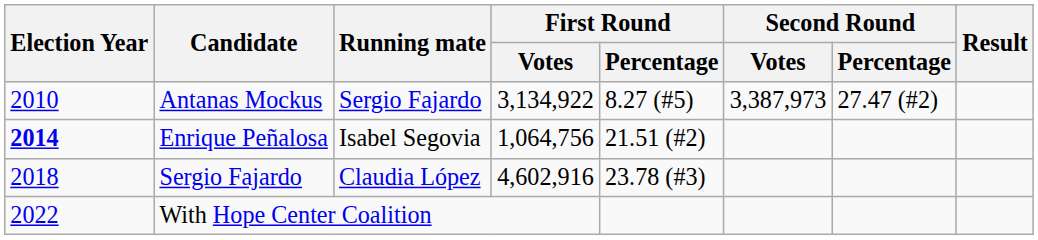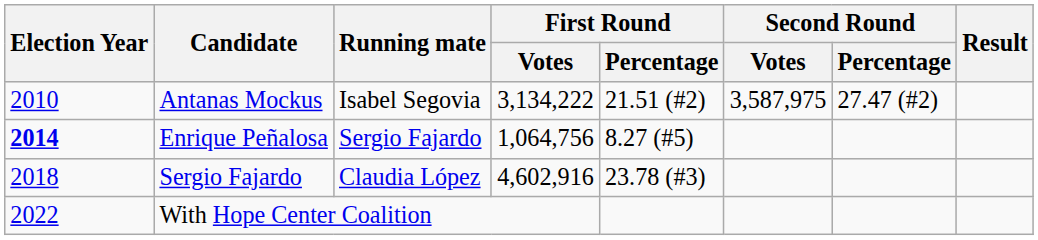Antanas Mockus | Running mate: Sergio Fajardo -> Isabel Segovia
Antanas Mockus | First Round / Votes: 3,134,922 -> 3,134,222
Antanas Mockus | First Round / Percentage: 8.27 (#5) -> 21.51 (#2)
Antanas Mockus | Second Round / Votes: 3,387,973 -> 3,587,975
Enrique Peñalosa | Running mate: Isabel Segovia -> Sergio Fajardo
Enrique Peñalosa | First Round / Percentage: 21.51 (#2) -> 8.27 (#5)
